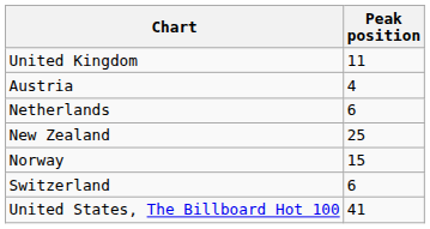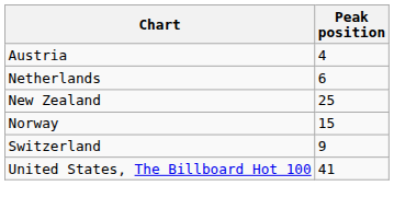- row: United Kingdom | 11
Switzerland | Peak position: 6 -> 9
